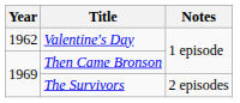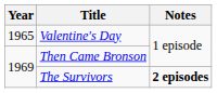Valentine's Day | Year: 1962 -> 1965
The Survivors | Notes: normal -> bold
